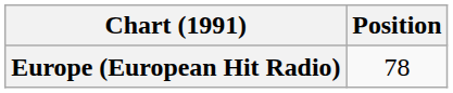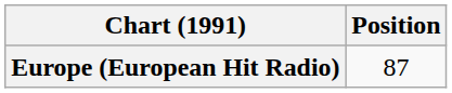Europe (European Hit Radio) | Position: 78 -> 87
